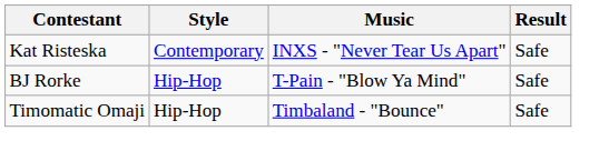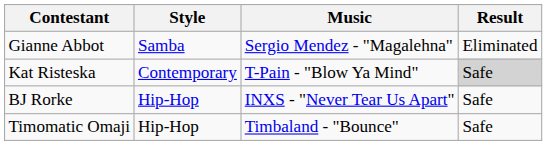+ row: Gianne Abbot | Samba | Sergio Mendez - "Magalehna" | Eliminated
Kat Risteska | Music: INXS - "Never Tear Us Apart" -> T-Pain - "Blow Ya Mind"
Kat Risteska | Result: no background -> lightgrey background
BJ Rorke | Music: T-Pain - "Blow Ya Mind" -> INXS - "Never Tear Us Apart"
